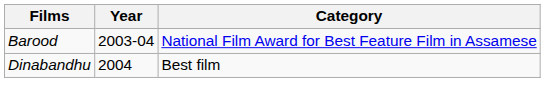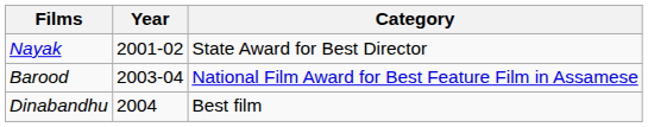+ row: Nayak | 2001-02 | State Award for Best Director
